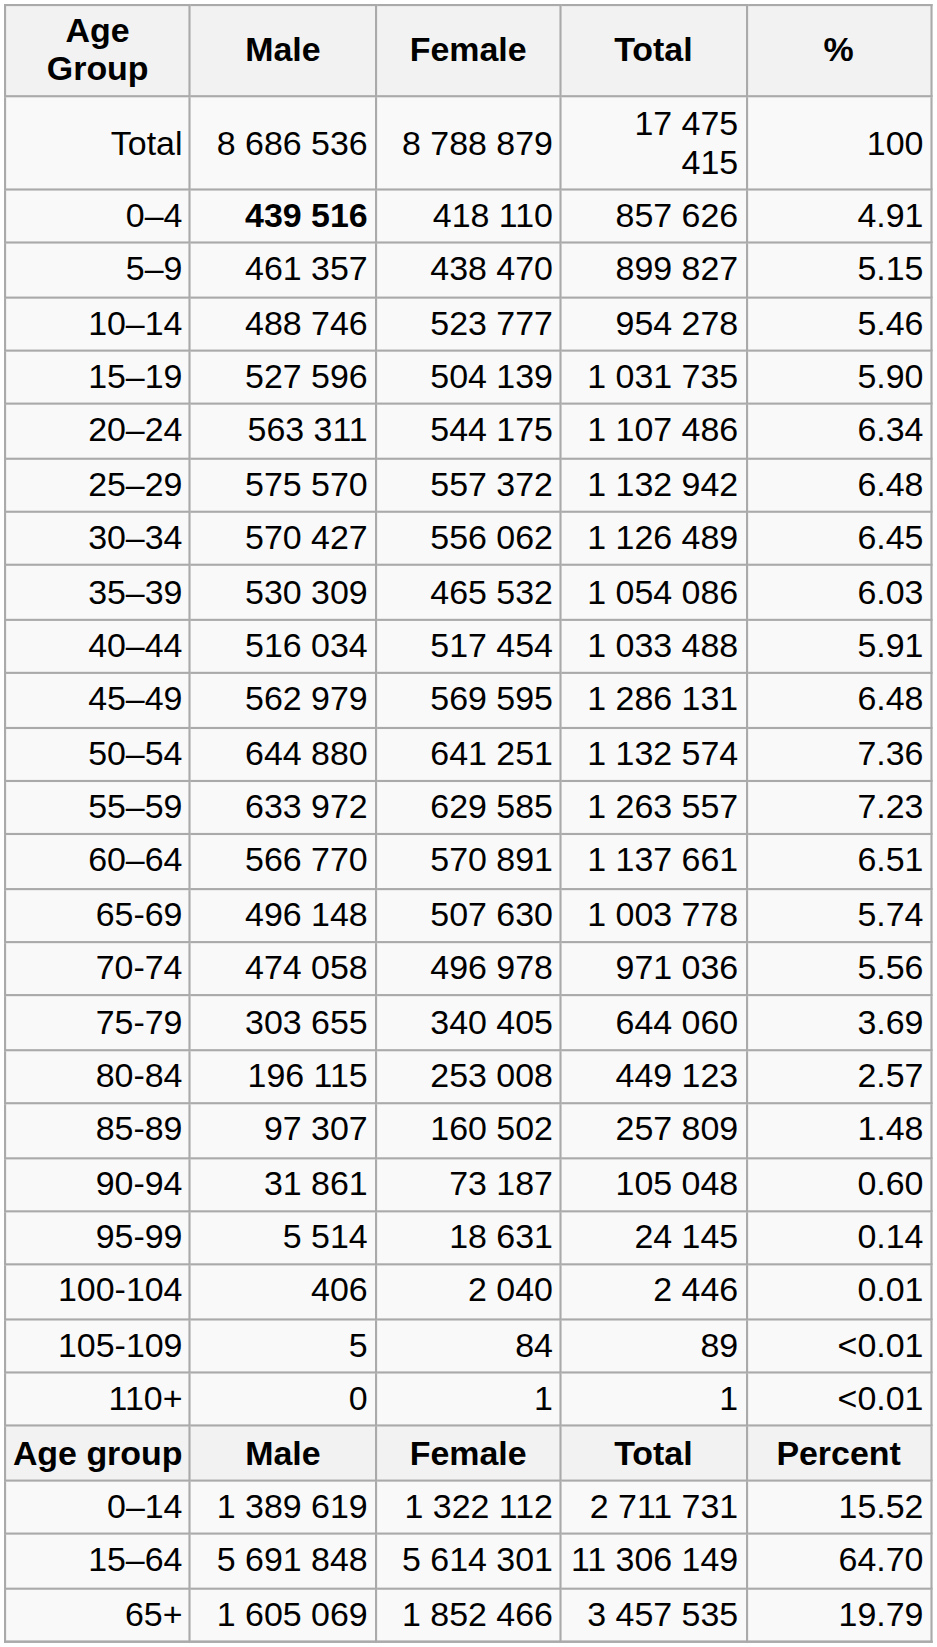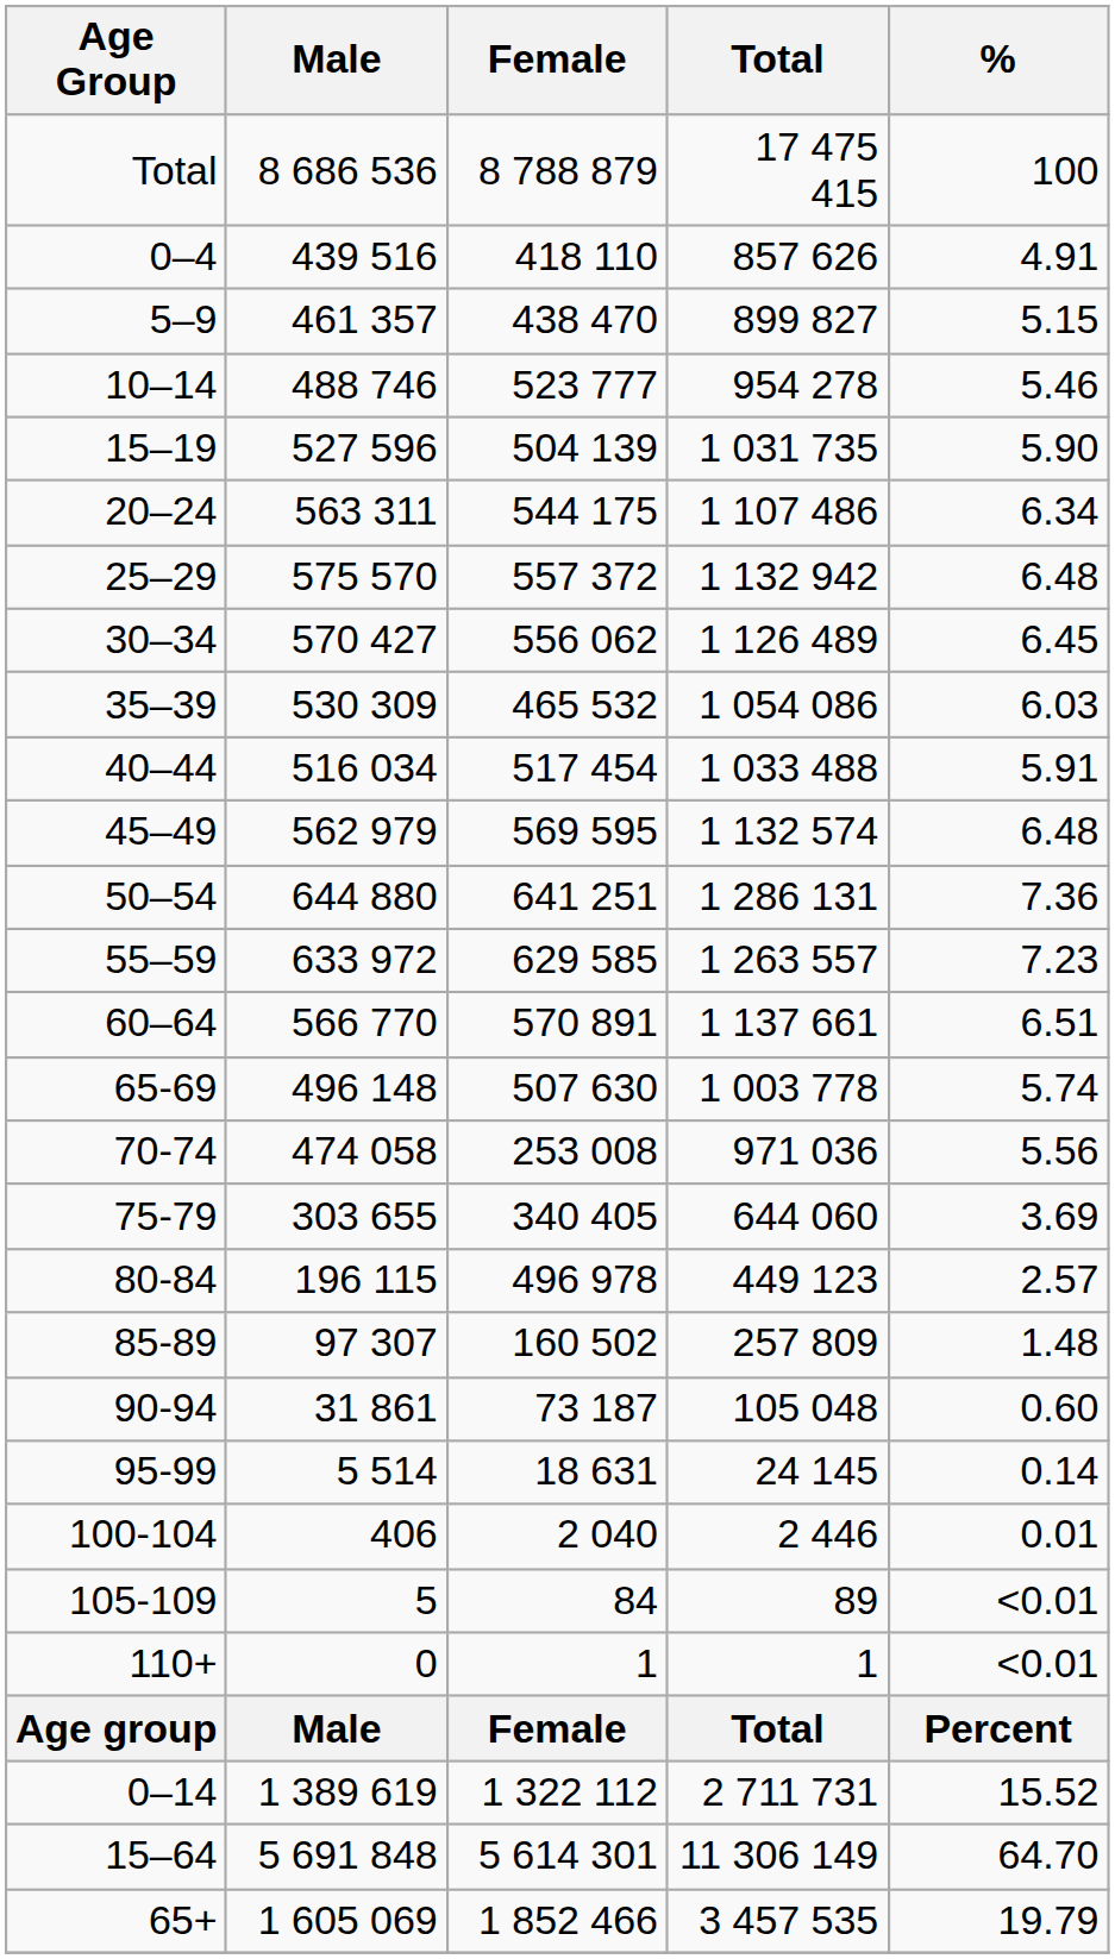0–4 | Male: bold -> normal
45–49 | Total: 1 286 131 -> 1 132 574
50–54 | Total: 1 132 574 -> 1 286 131
70-74 | Female: 496 978 -> 253 008
80-84 | Female: 253 008 -> 496 978
